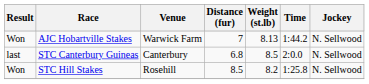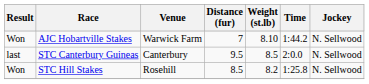AJC Hobartville Stakes | Weight (st.lb): 8.13 -> 8.10
STC Canterbury Guineas | Distance (fur): 6.8 -> 9.5
